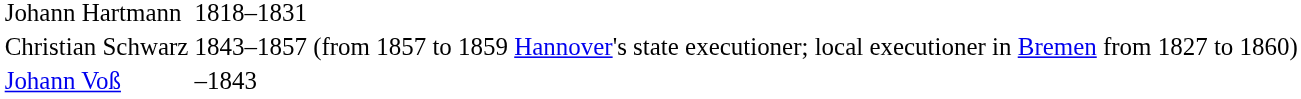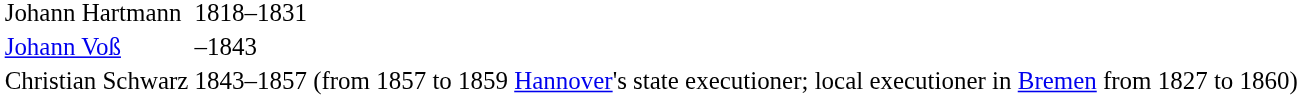rows swapped: Johann Voß <-> Christian Schwarz
